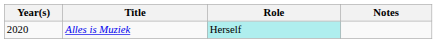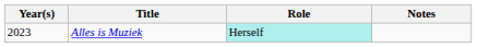Alles is Muziek | Year(s): 2020 -> 2023
